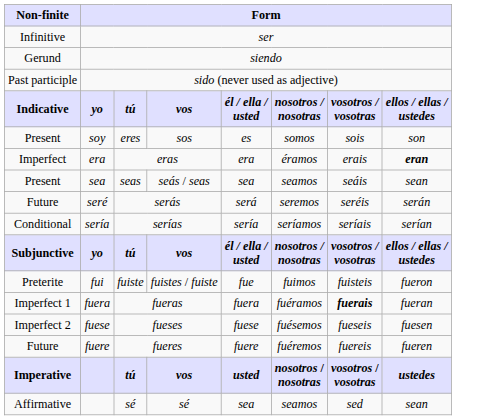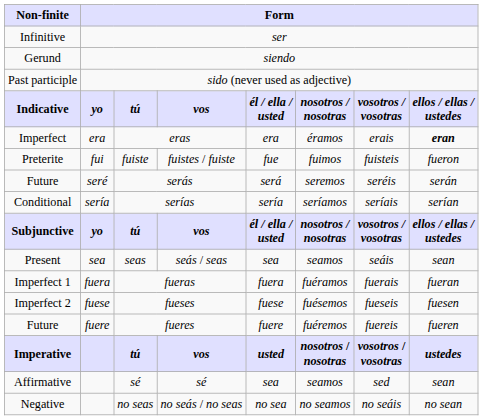- row: Present | soy | eres | sos | es | somos | sois | son
rows swapped: fuiste <-> seas
fueras | column 7: bold -> normal
+ row: Negative | no seas | no seás / no seas | no sea | no seamos | no seáis | no sean
